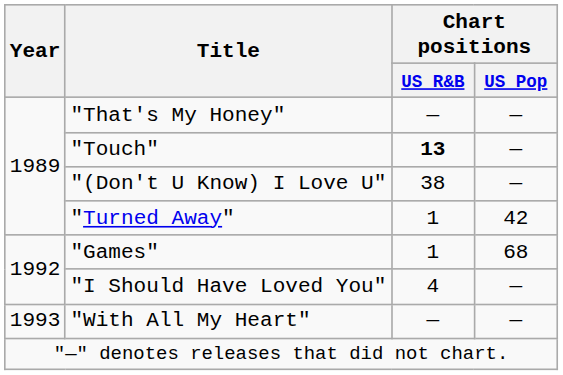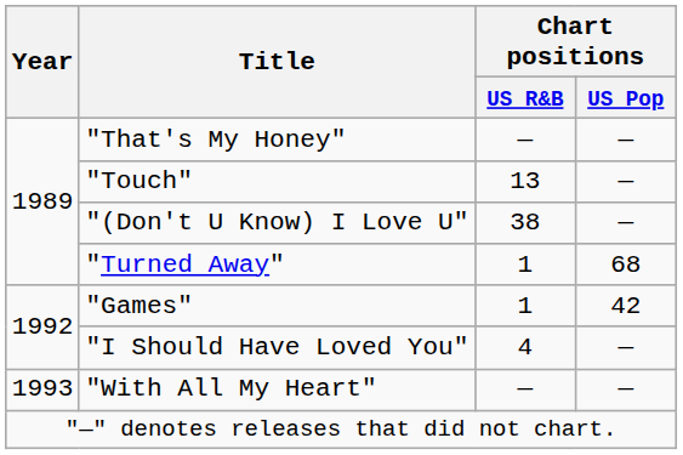"Touch" | Chart positions / US R&B: bold -> normal
"Turned Away" | Chart positions / US Pop: 42 -> 68
"Games" | Chart positions / US Pop: 68 -> 42
